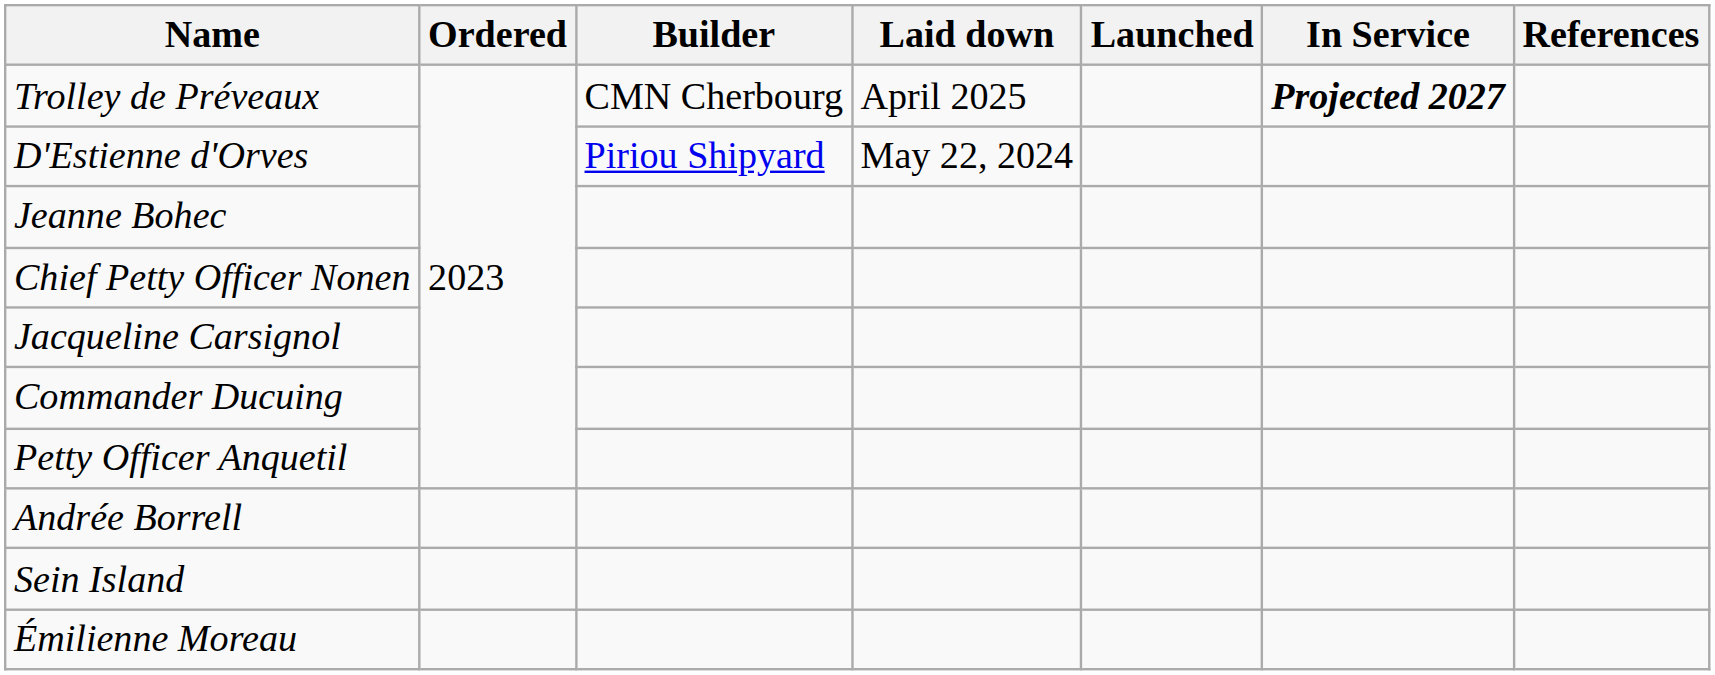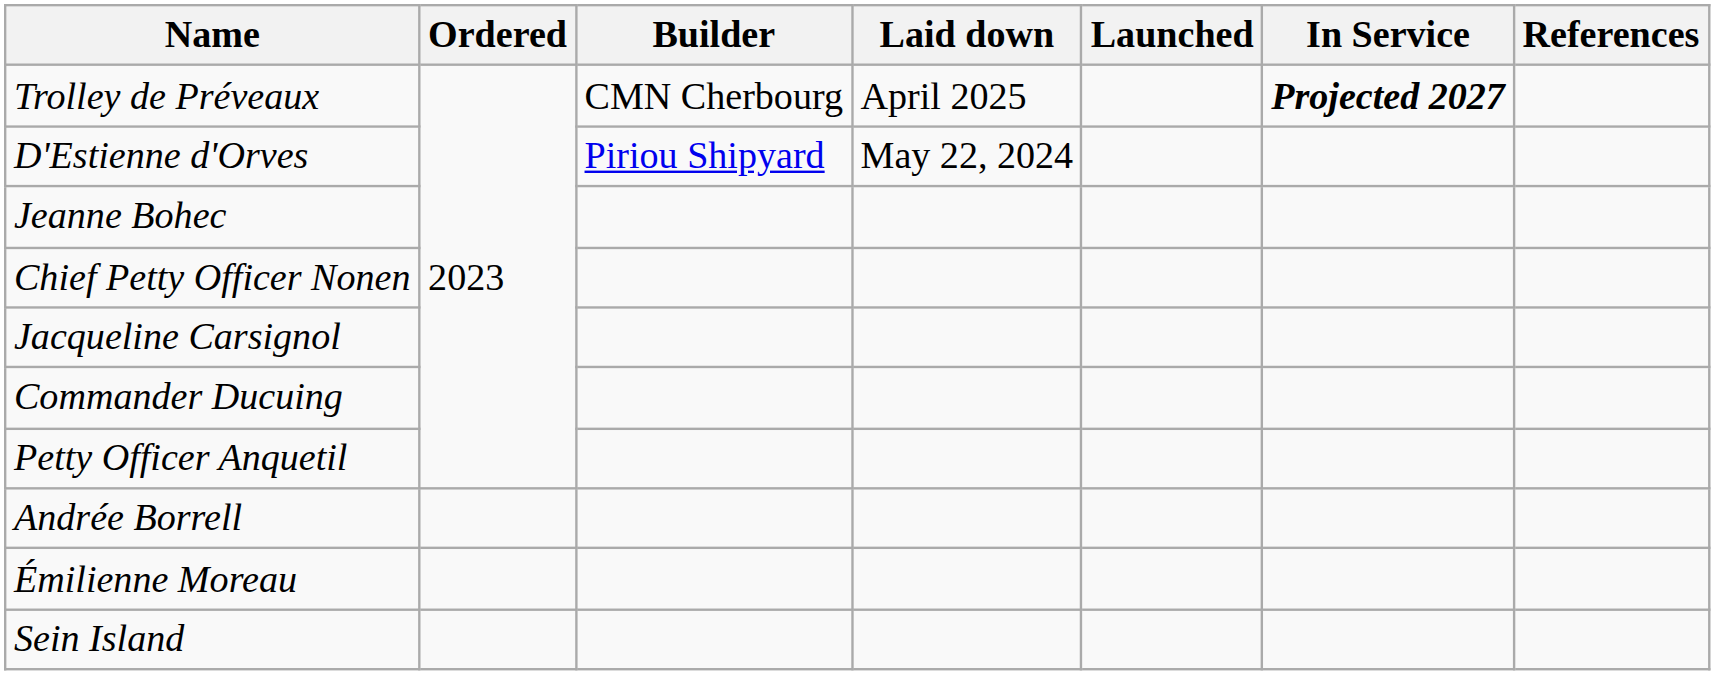rows swapped: Sein Island <-> Émilienne Moreau
